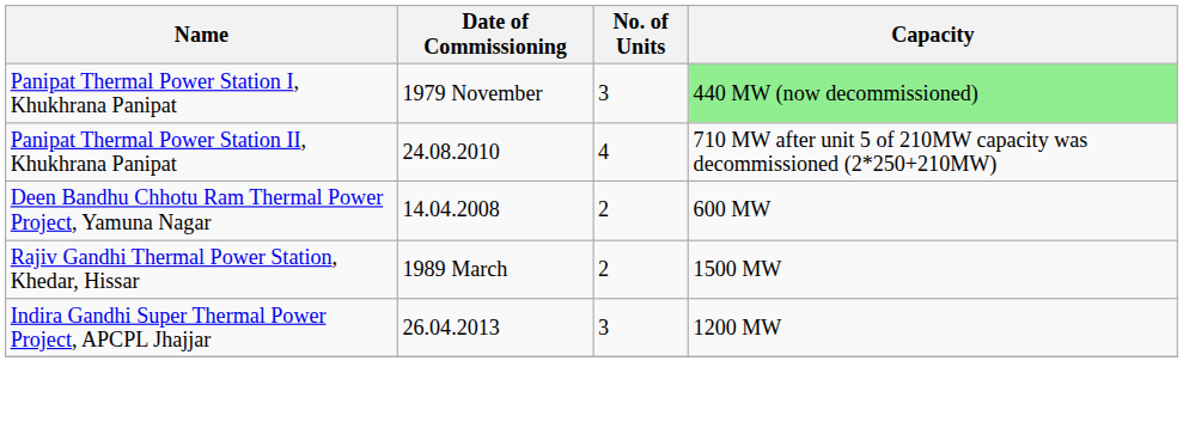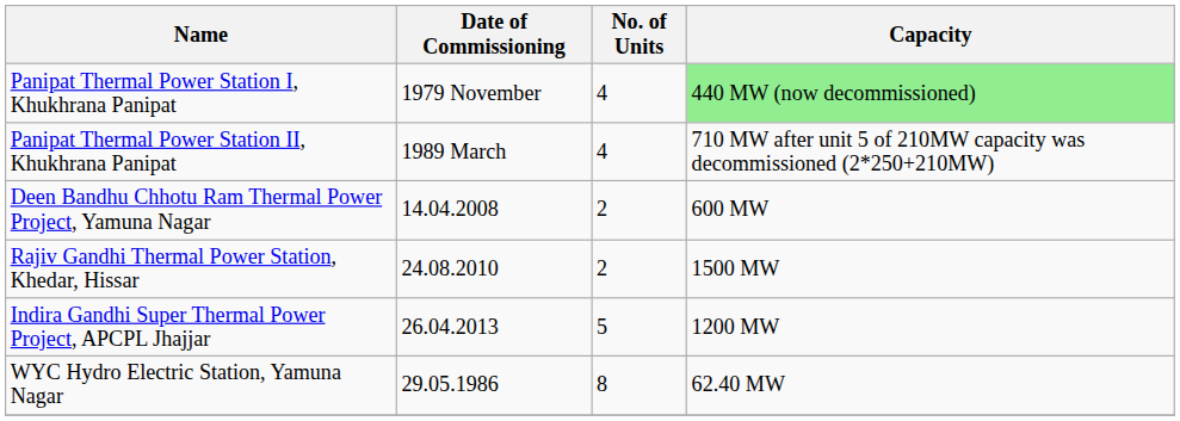Panipat Thermal Power Station I, Khukhrana Panipat | No. of Units: 3 -> 4
Panipat Thermal Power Station II, Khukhrana Panipat | Date of Commissioning: 24.08.2010 -> 1989 March
Rajiv Gandhi Thermal Power Station, Khedar, Hissar | Date of Commissioning: 1989 March -> 24.08.2010
Indira Gandhi Super Thermal Power Project, APCPL Jhajjar | No. of Units: 3 -> 5
+ row: WYC Hydro Electric Station, Yamuna Nagar | 29.05.1986 | 8 | 62.40 MW
